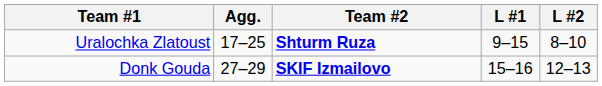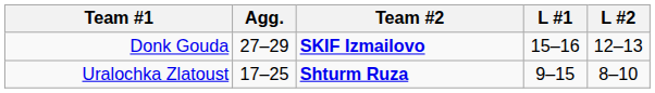rows swapped: Uralochka Zlatoust <-> Donk Gouda
